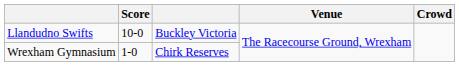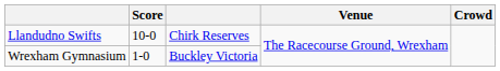Llandudno Swifts | column 3: Buckley Victoria -> Chirk Reserves
Wrexham Gymnasium | column 3: Chirk Reserves -> Buckley Victoria
